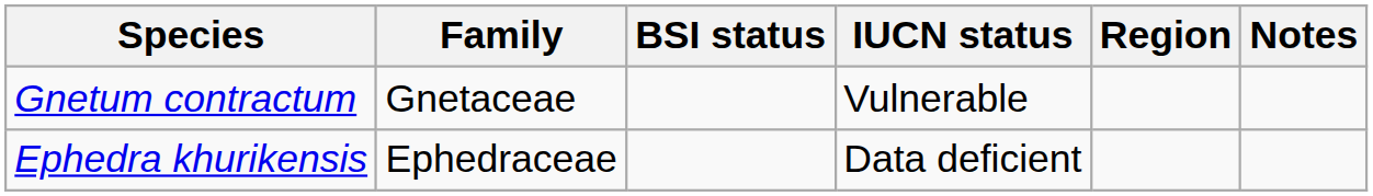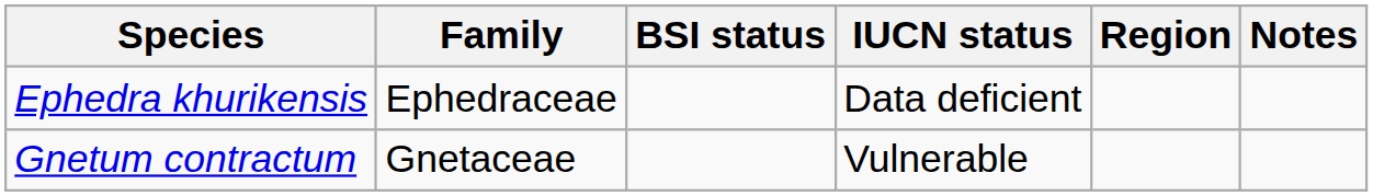rows swapped: Ephedra khurikensis <-> Gnetum contractum
